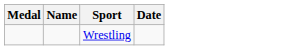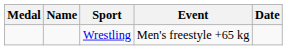+ column: Event | Men's freestyle +65 kg
